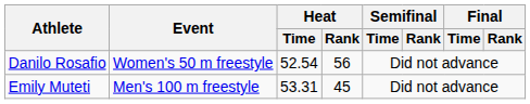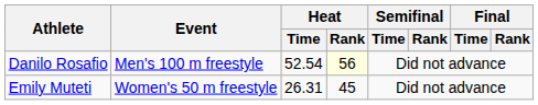Danilo Rosafio | Event: Women's 50 m freestyle -> Men's 100 m freestyle
Danilo Rosafio | Heat / Rank: no background -> lightyellow background
Emily Muteti | Event: Men's 100 m freestyle -> Women's 50 m freestyle
Emily Muteti | Heat / Time: 53.31 -> 26.31
